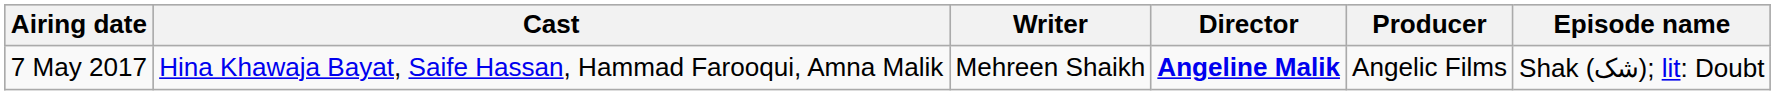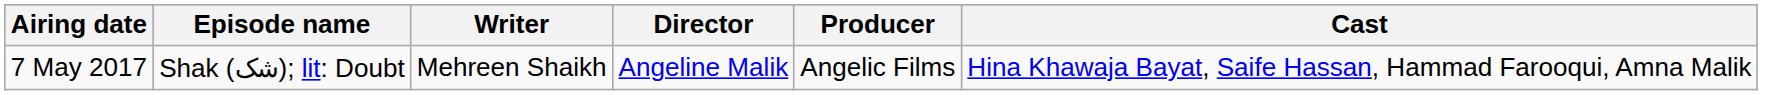columns swapped: Episode name <-> Cast
7 May 2017 | Director: bold -> normal
